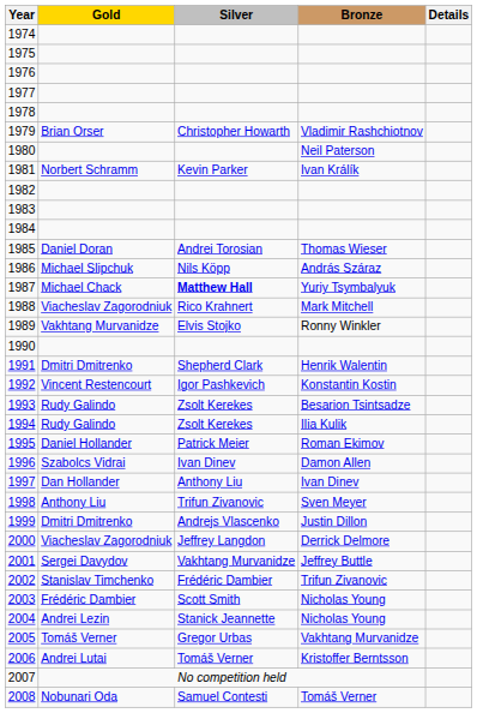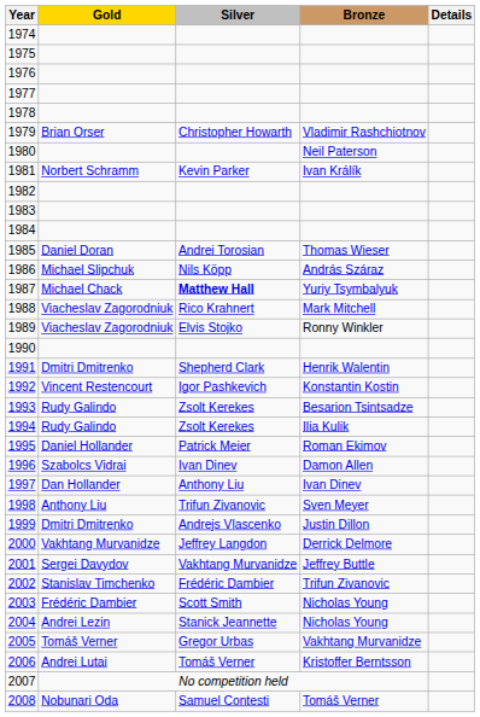1989 | Gold: Vakhtang Murvanidze -> Viacheslav Zagorodniuk
2000 | Gold: Viacheslav Zagorodniuk -> Vakhtang Murvanidze
